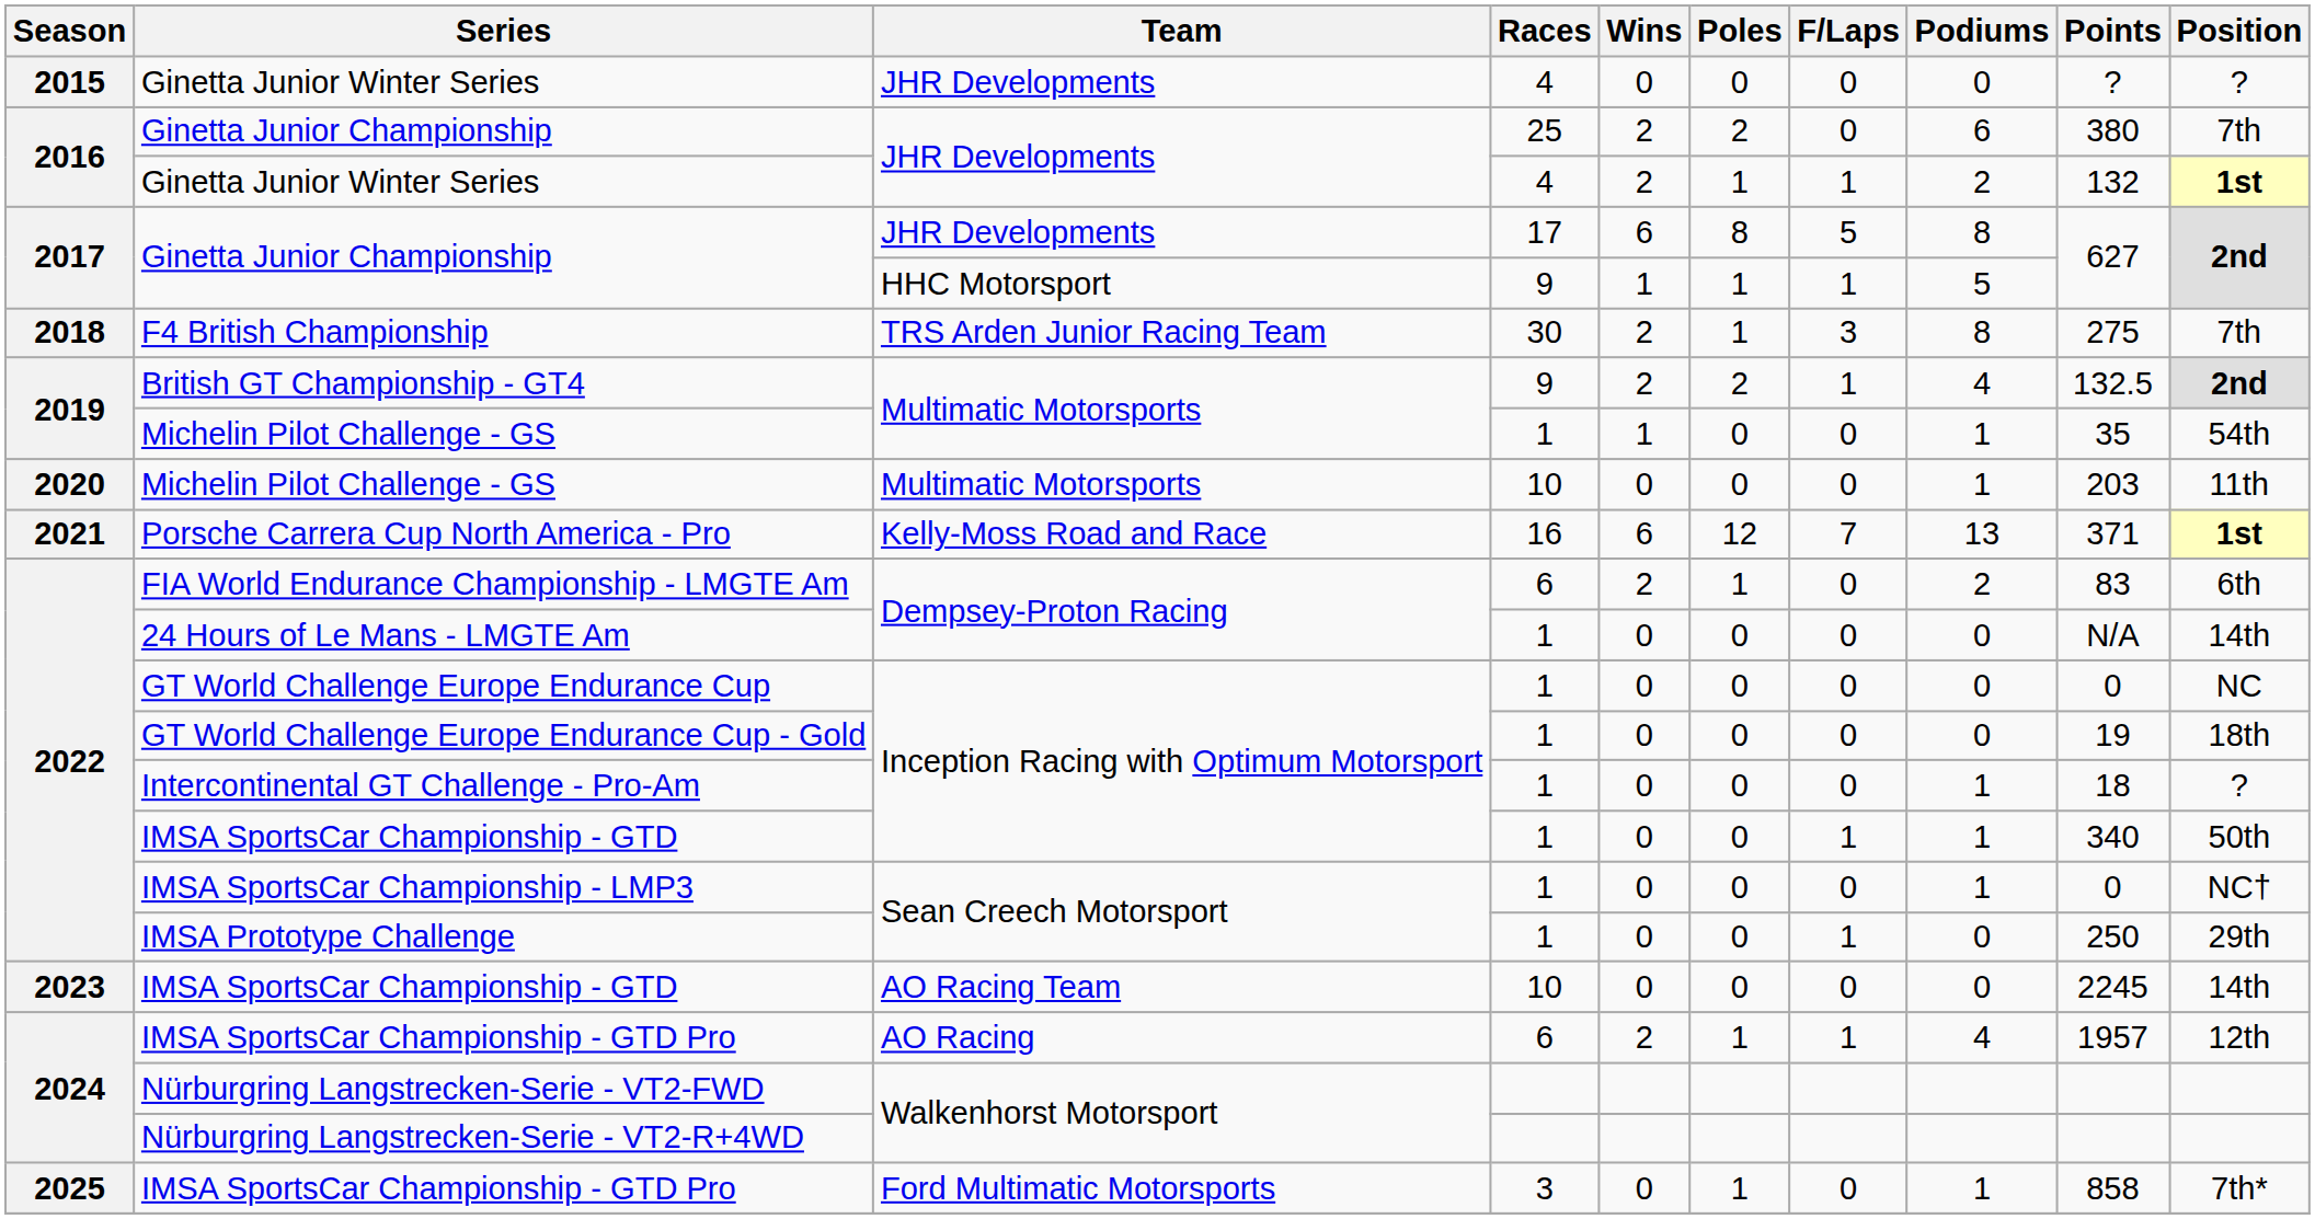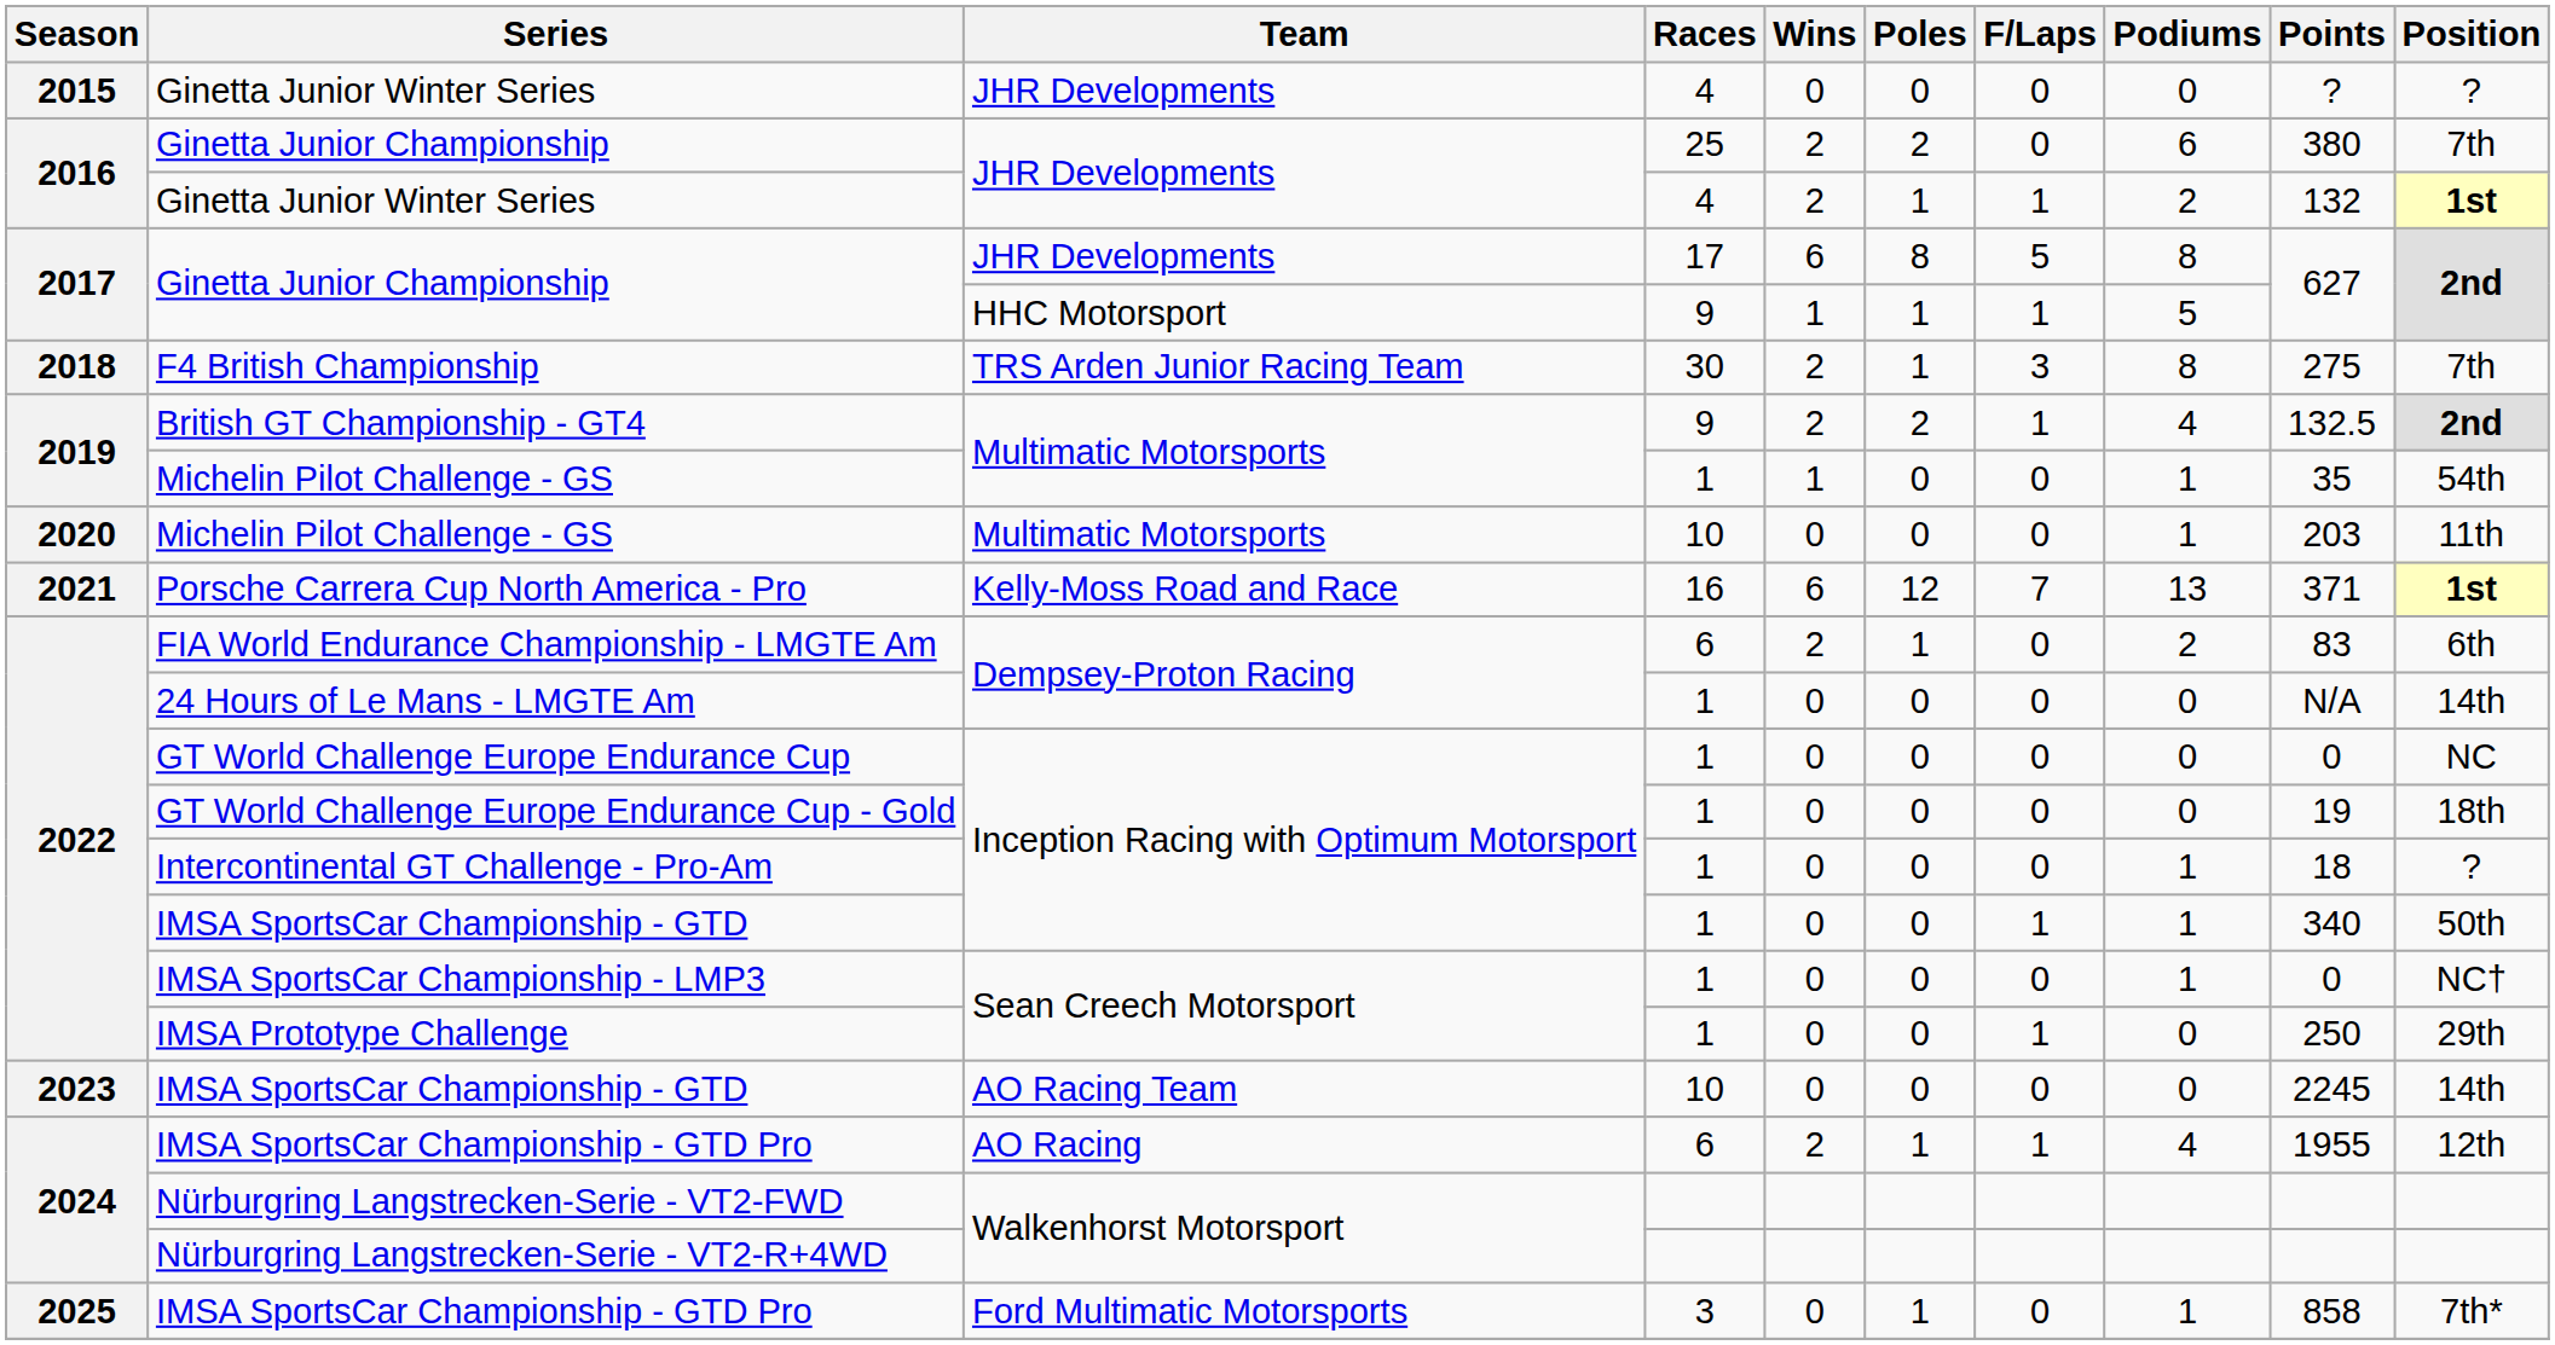2024 / IMSA SportsCar Championship - GTD Pro | Points: 1957 -> 1955
